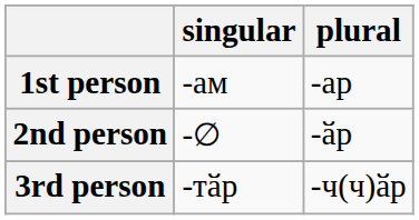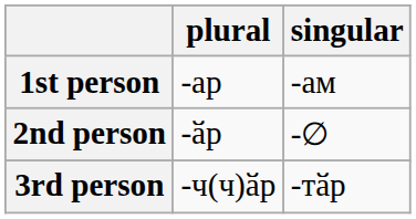columns swapped: singular <-> plural
